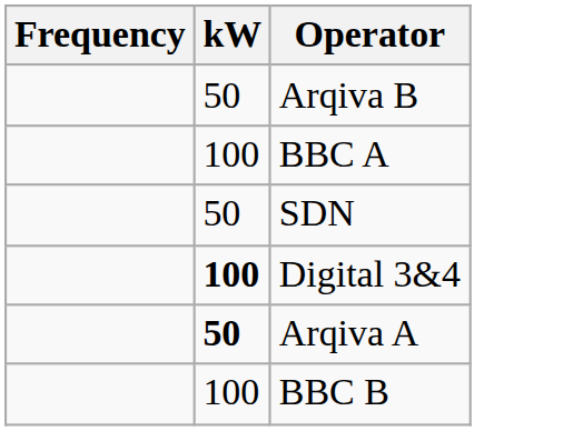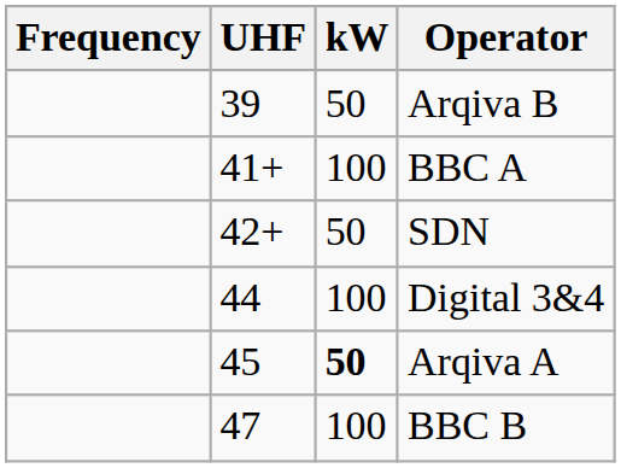+ column: UHF | 39 | 41+ | 42+ | 44 | 45 | 47
Digital 3&4 | kW: bold -> normal
